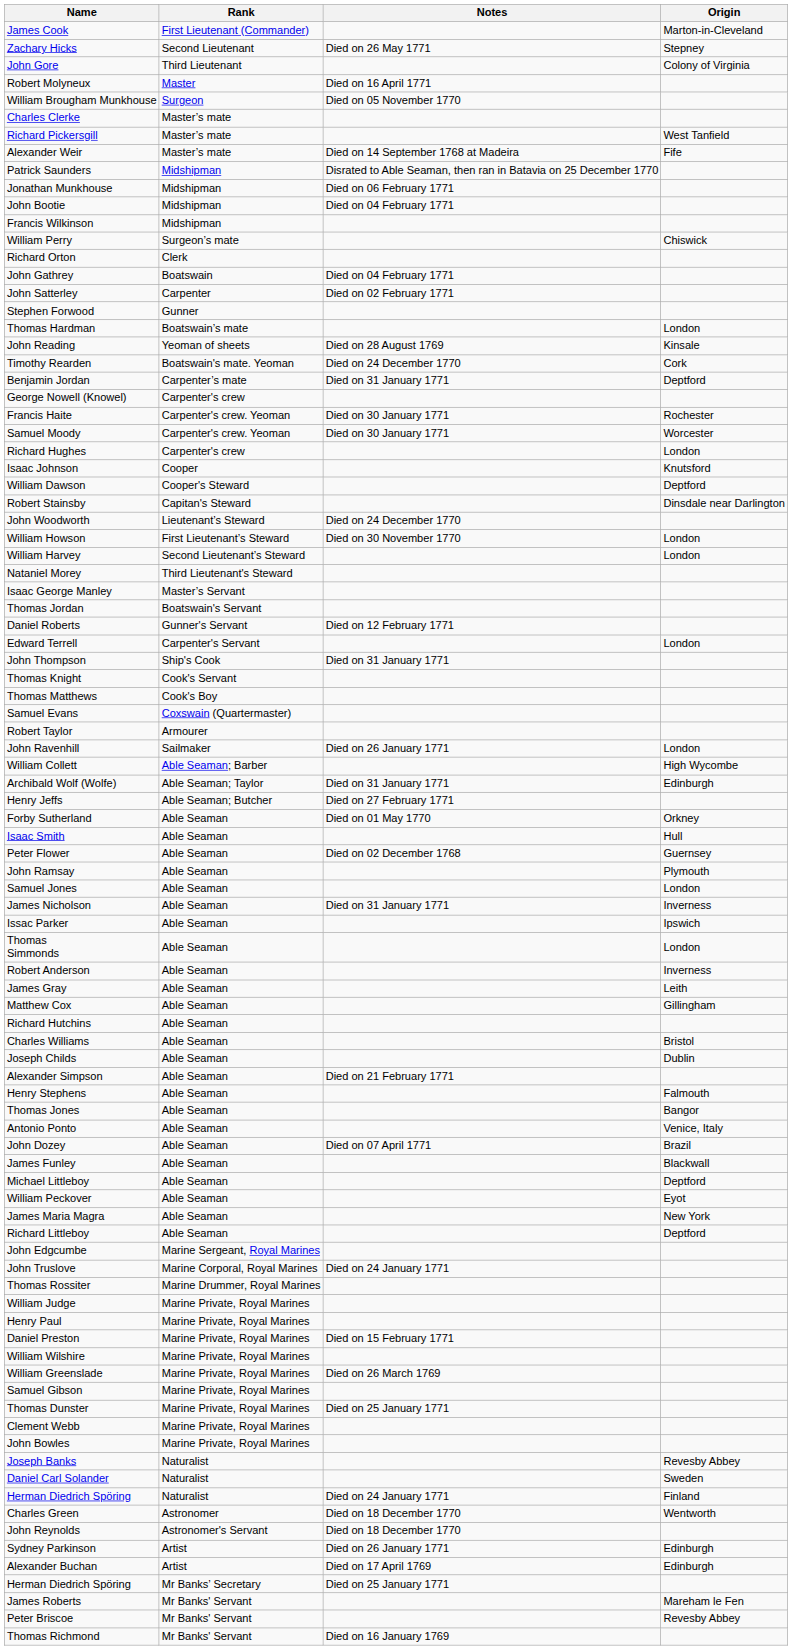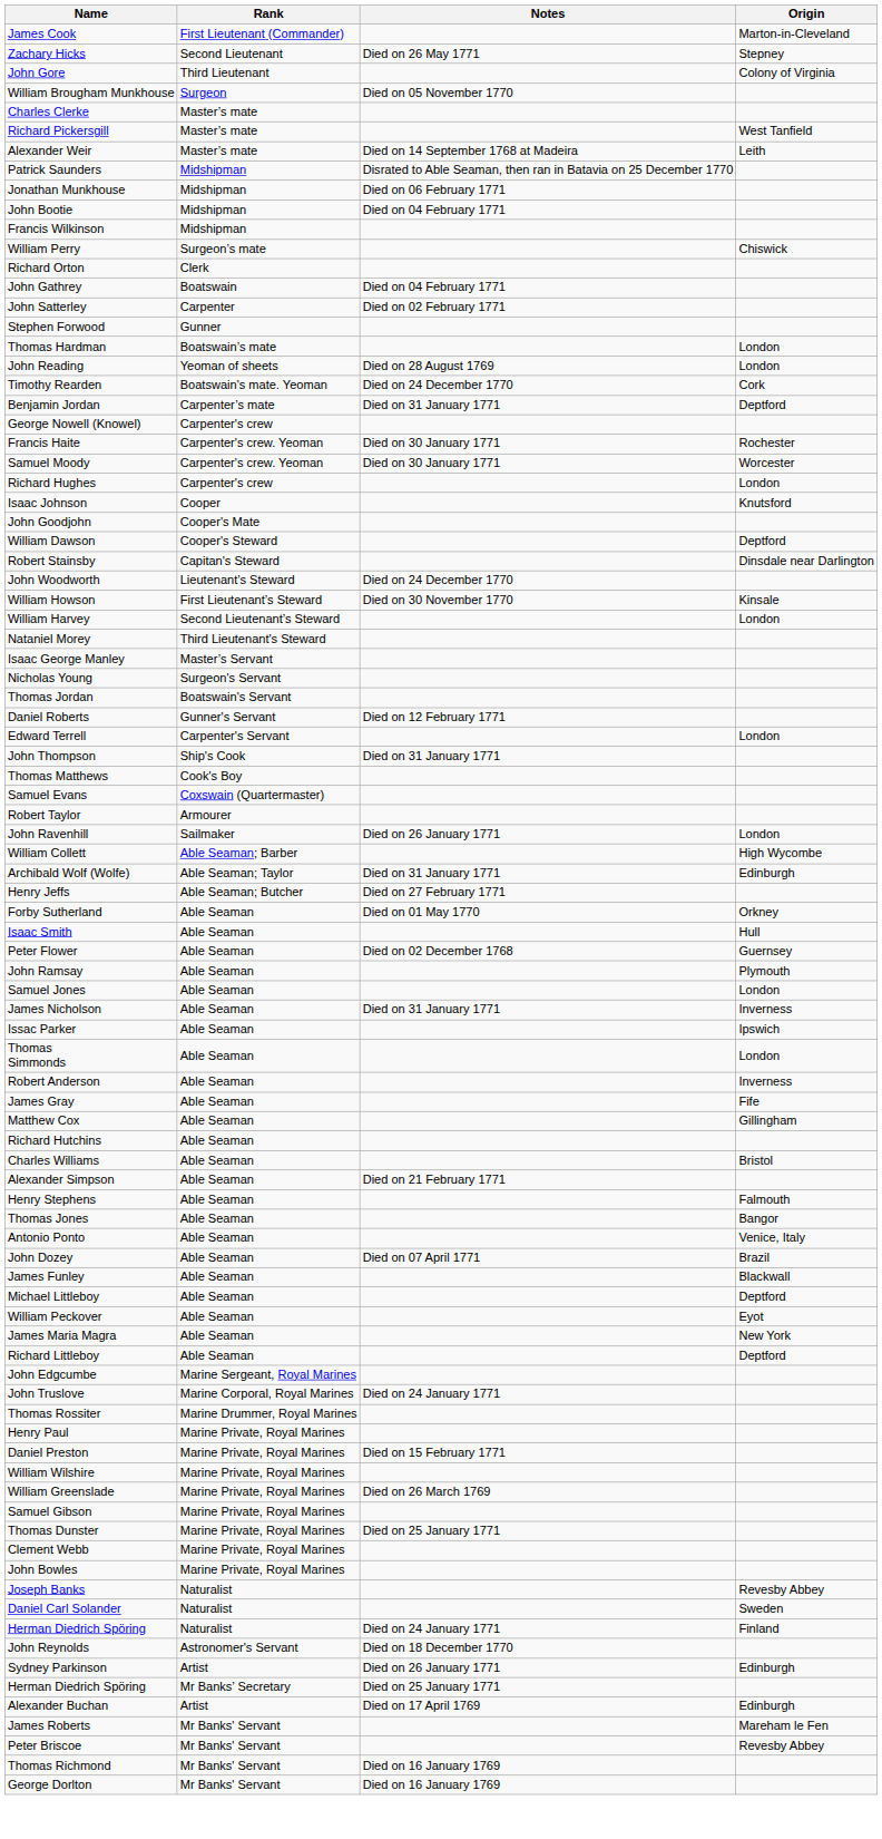- row: Robert Molyneux | Master | Died on 16 April 1771
Alexander Weir | Origin: Fife -> Leith
John Reading | Origin: Kinsale -> London
+ row: John Goodjohn | Cooper's Mate
William Howson | Origin: London -> Kinsale
+ row: Nicholas Young | Surgeon's Servant
- row: Thomas Knight | Cook's Servant
James Gray | Origin: Leith -> Fife
- row: Joseph Childs | Able Seaman | Dublin
- row: William Judge | Marine Private, Royal Marines
- row: Charles Green | Astronomer | Died on 18 December 1770 | Wentworth
rows swapped: Alexander Buchan <-> Herman Diedrich Spöring / Mr Banks’ Secretary
+ row: George Dorlton | Mr Banks' Servant | Died on 16 January 1769
